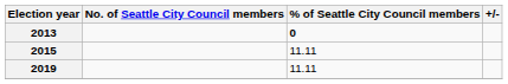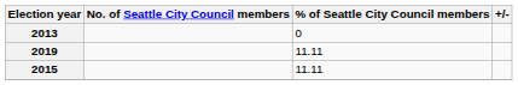2013 | % of Seattle City Council members: bold -> normal
rows swapped: 2015 <-> 2019
